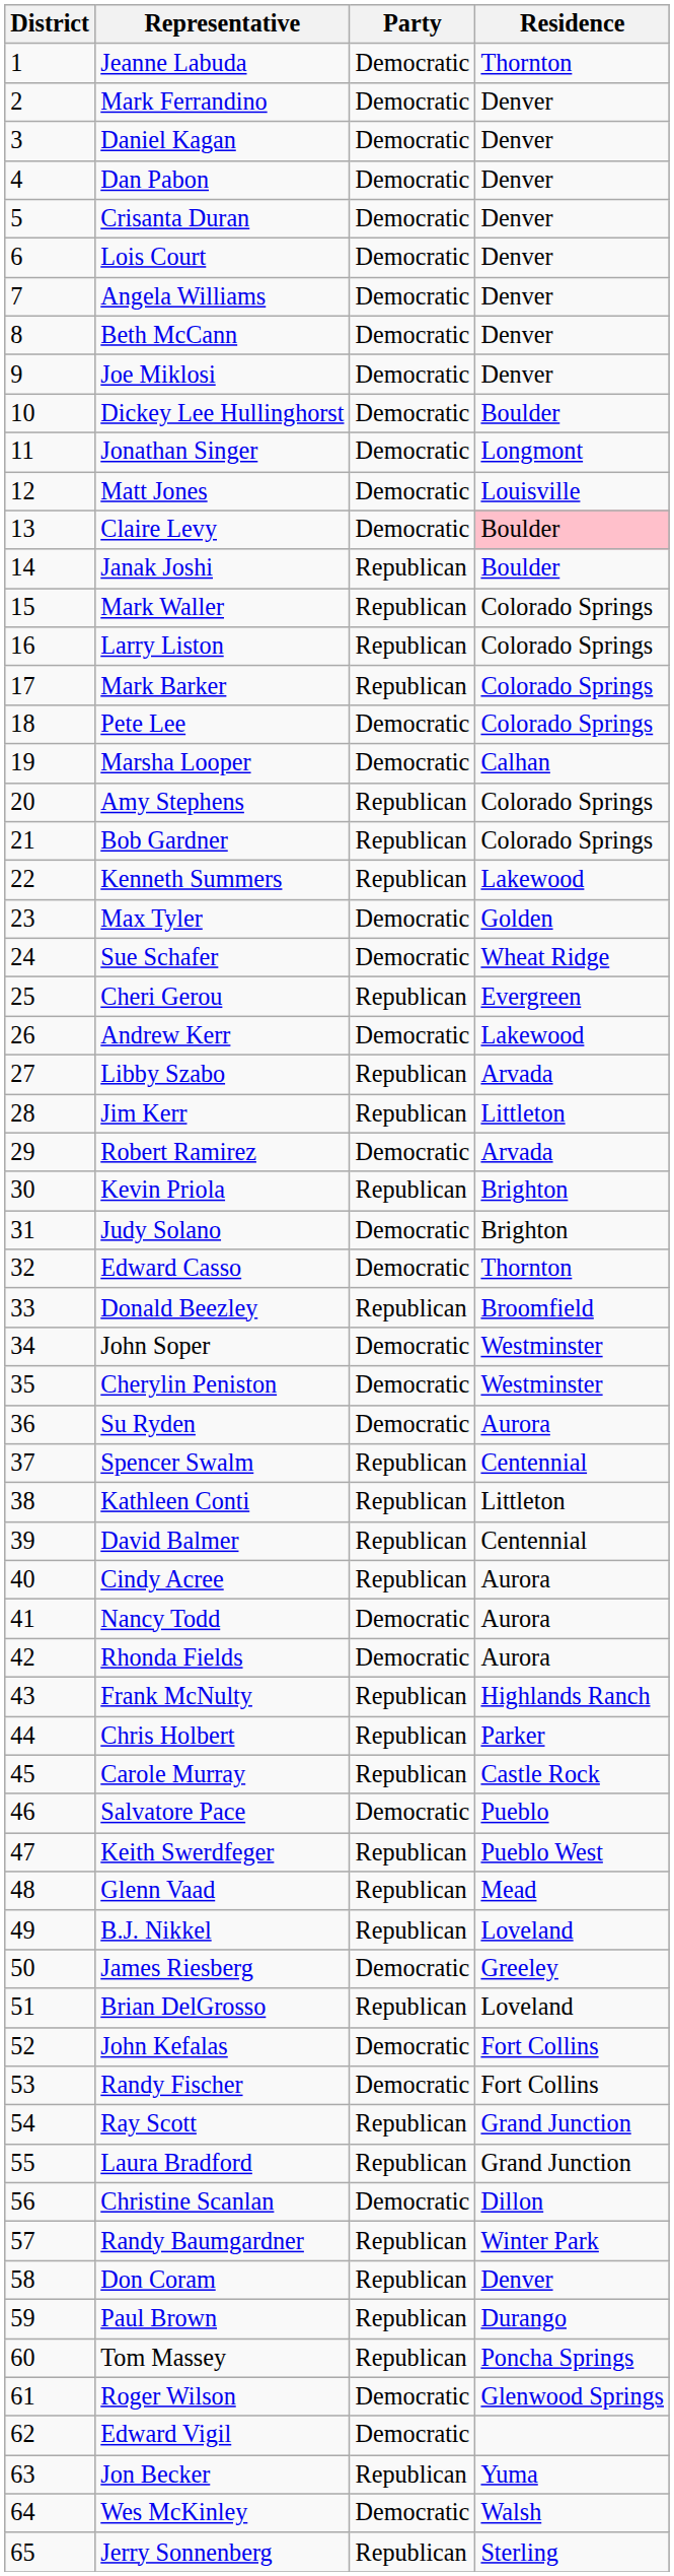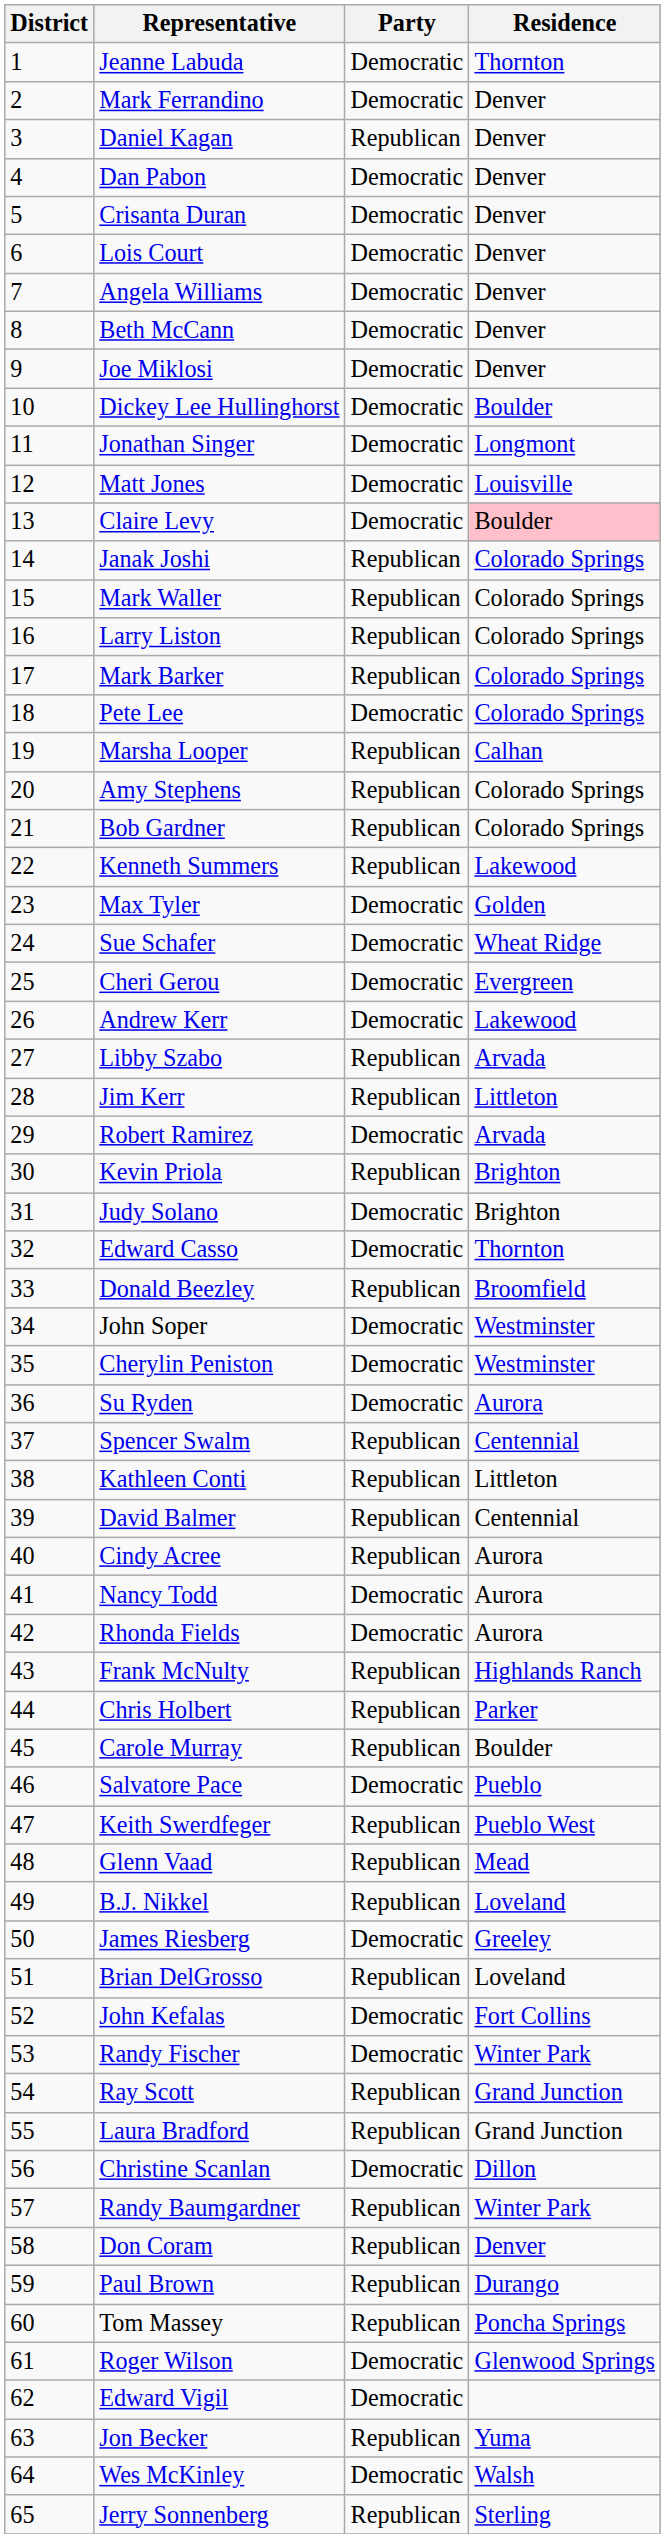Daniel Kagan | Party: Democratic -> Republican
Janak Joshi | Residence: Boulder -> Colorado Springs
Marsha Looper | Party: Democratic -> Republican
Cheri Gerou | Party: Republican -> Democratic
Carole Murray | Residence: Castle Rock -> Boulder
Randy Fischer | Residence: Fort Collins -> Winter Park
